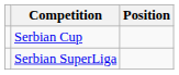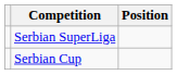rows swapped: Serbian SuperLiga <-> Serbian Cup
